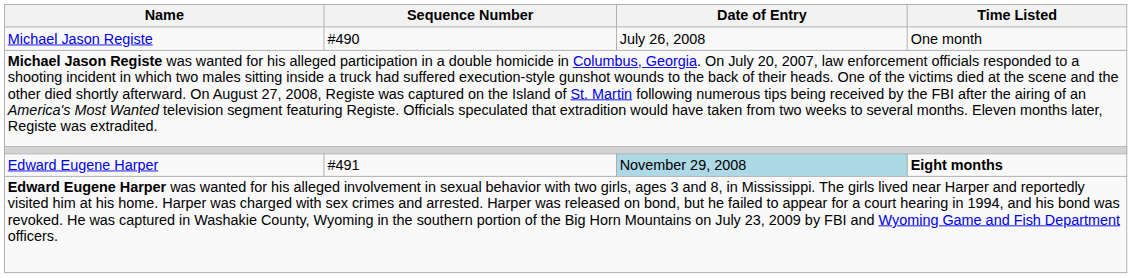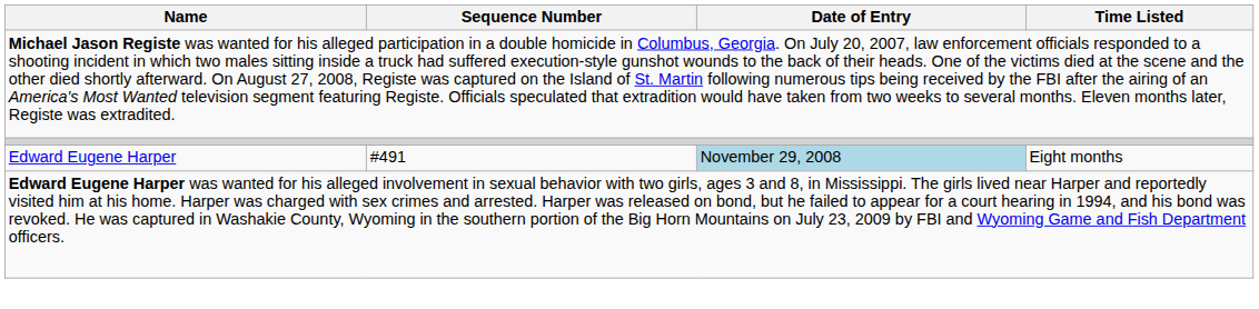- row: Michael Jason Registe | #490 | July 26, 2008 | One month
Edward Eugene Harper | Time Listed: bold -> normal
